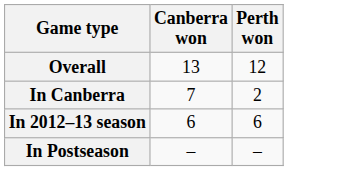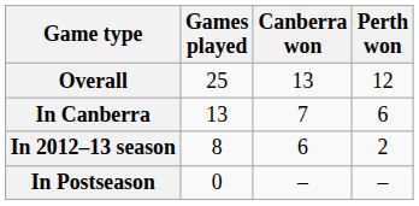+ column: Games played | 25 | 13 | 8 | 0
In Canberra | Perth won: 2 -> 6
In 2012–13 season | Perth won: 6 -> 2
